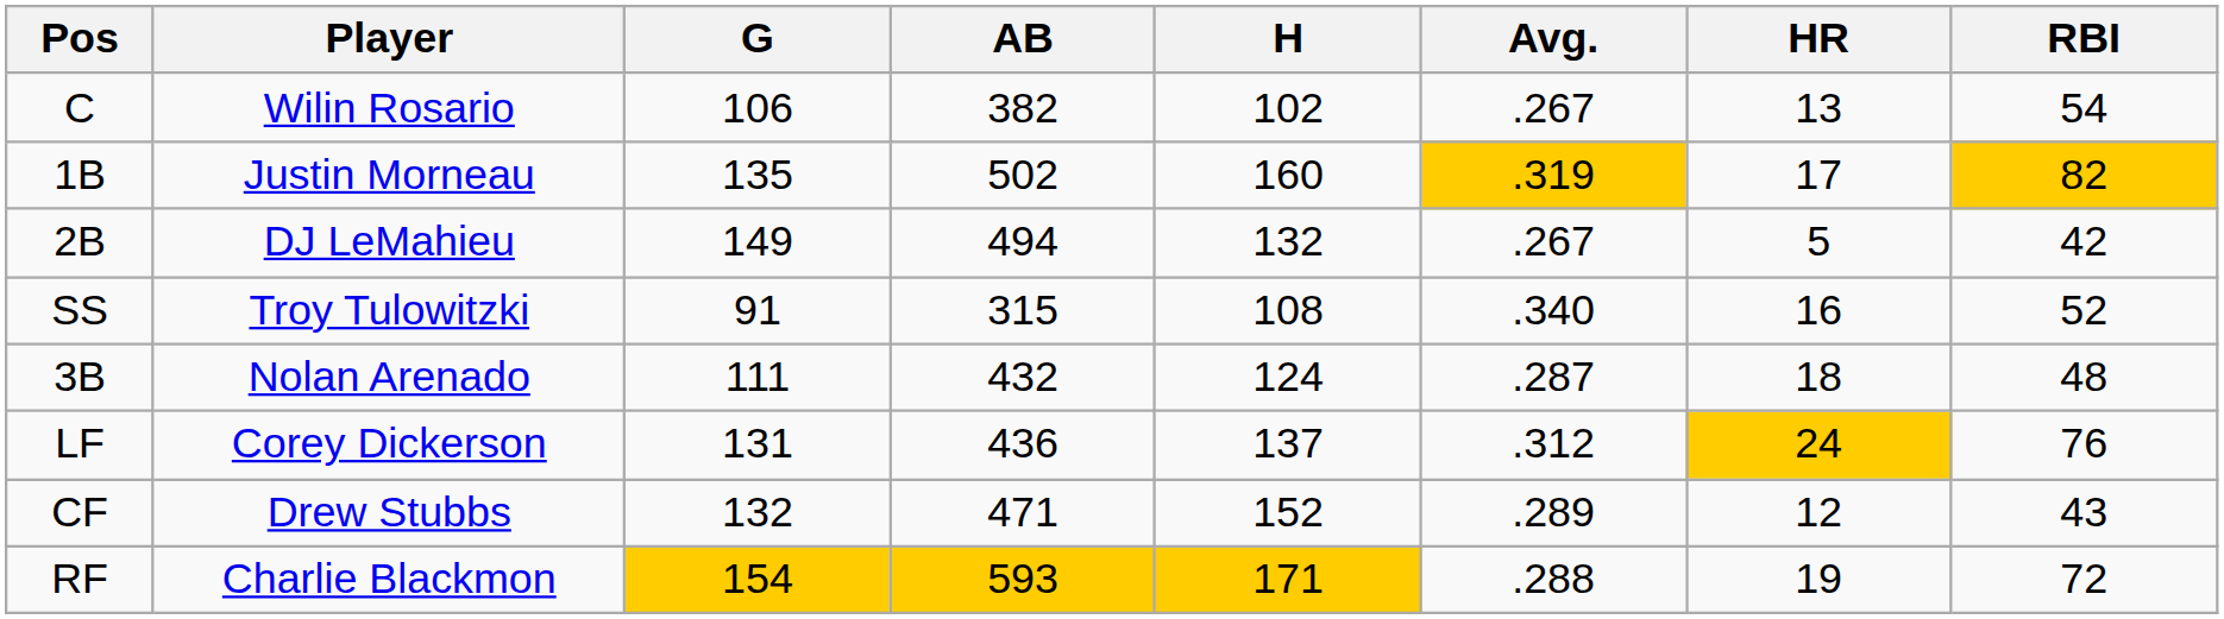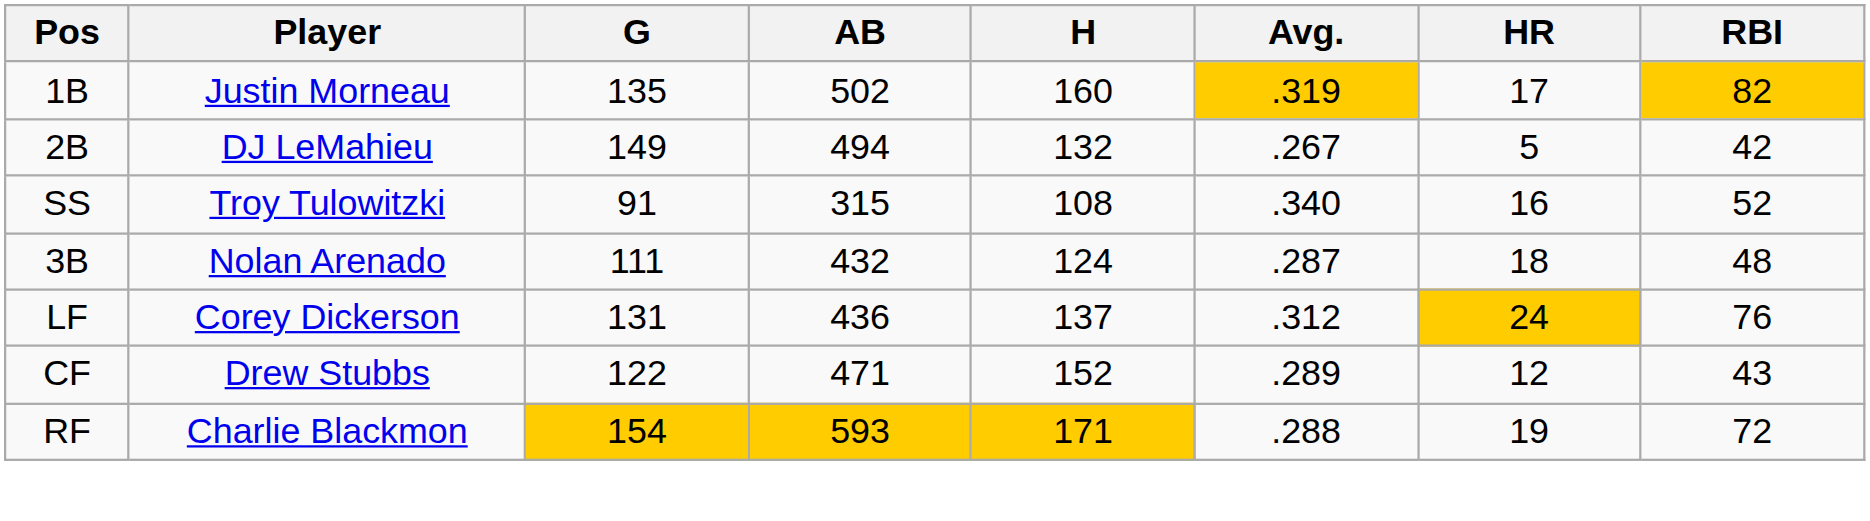- row: C | Wilin Rosario | 106 | 382 | 102 | .267 | 13 | 54
CF | G: 132 -> 122
